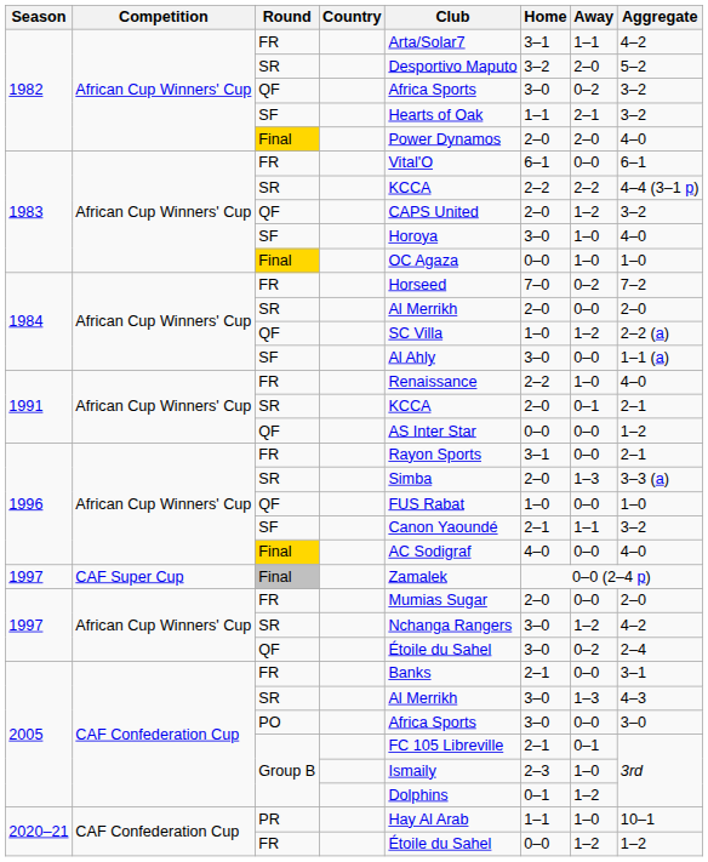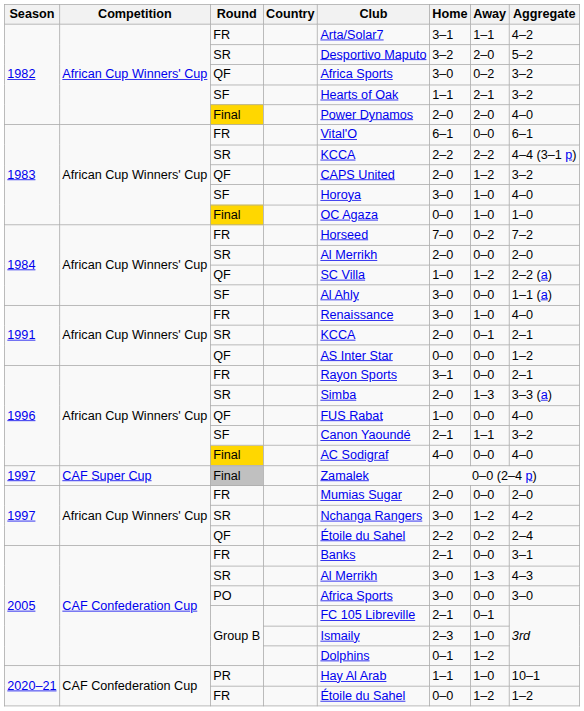1991 / FR | Home: 2–2 -> 3–0
1996 / QF | Aggregate: 1–0 -> 4–0
1997 / QF | Home: 3–0 -> 2–2
